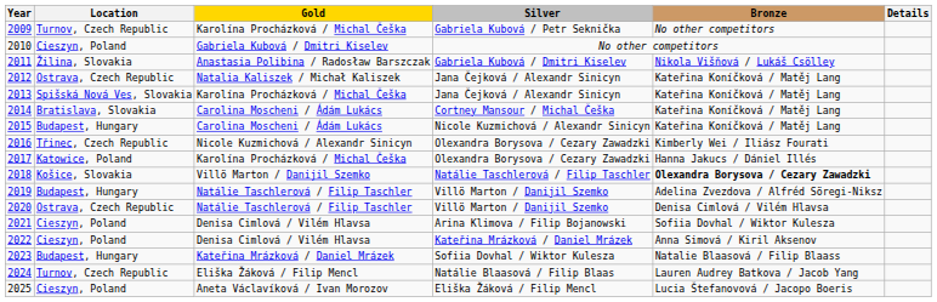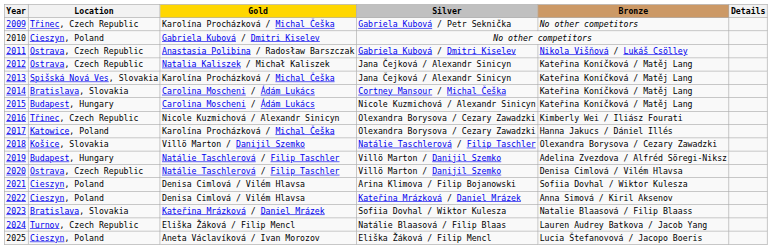2009 | Location: Turnov, Czech Republic -> Třinec, Czech Republic
2011 | Location: Žilina, Slovakia -> Ostrava, Czech Republic
2018 | Bronze: bold -> normal
2023 | Location: Budapest, Hungary -> Bratislava, Slovakia
